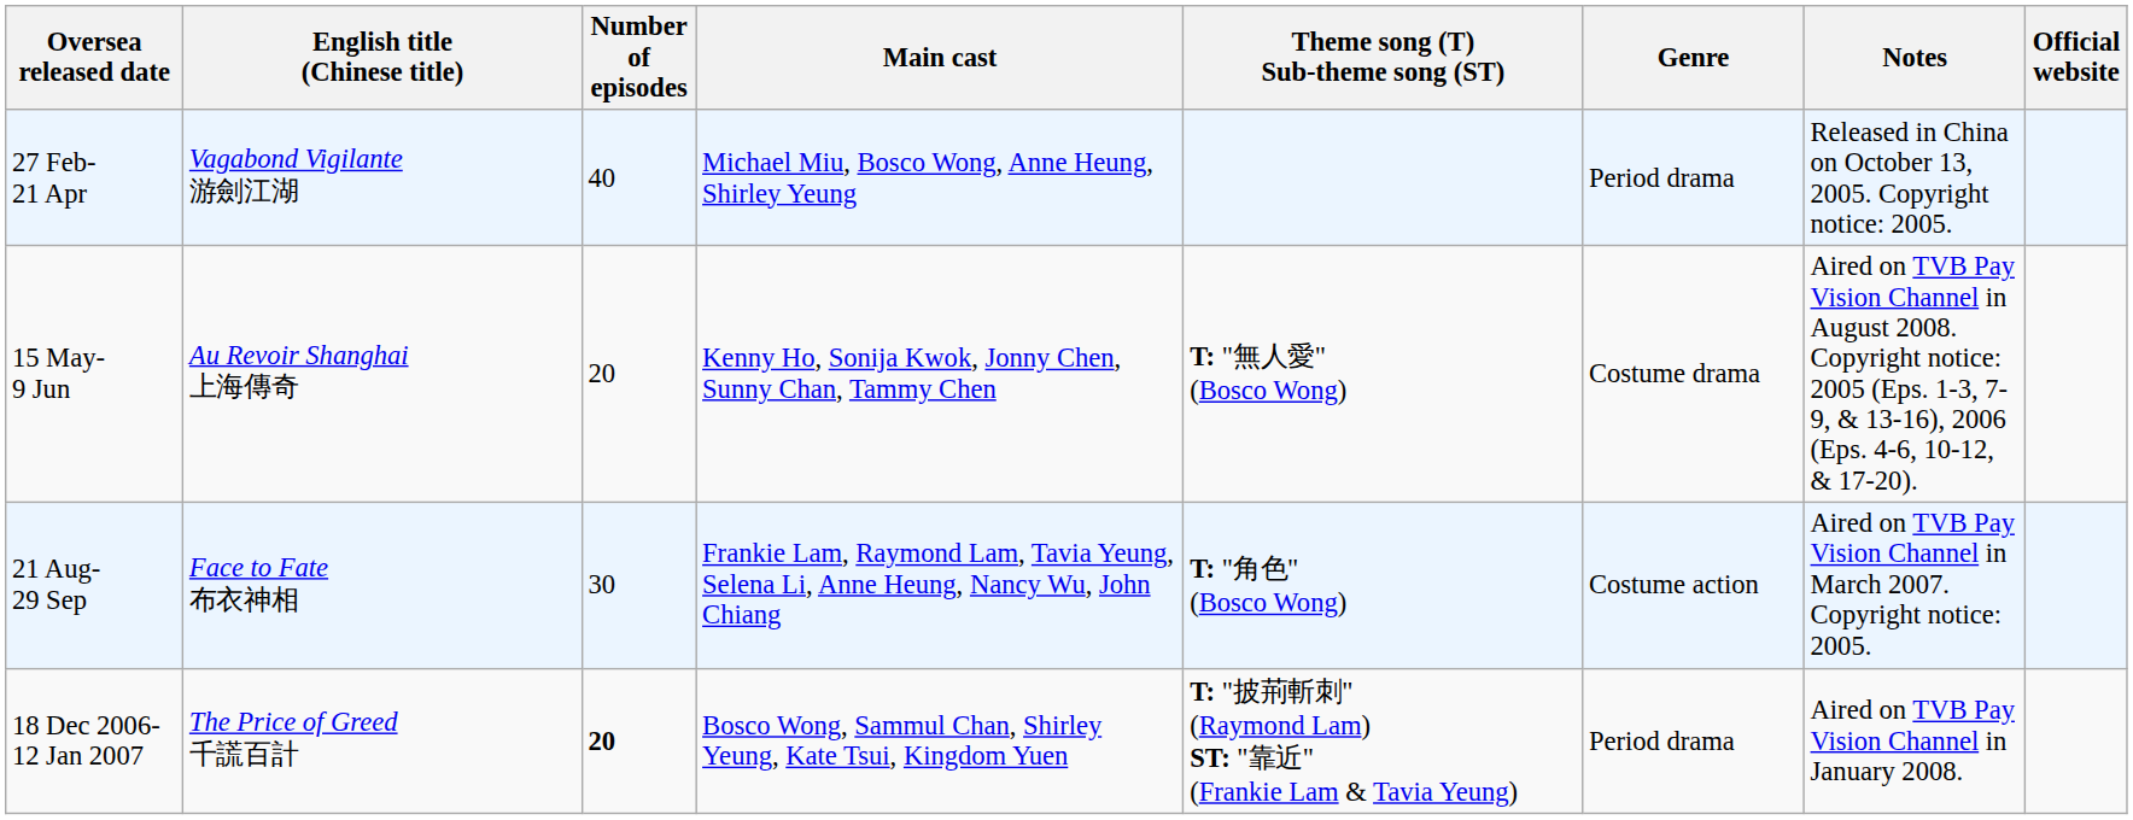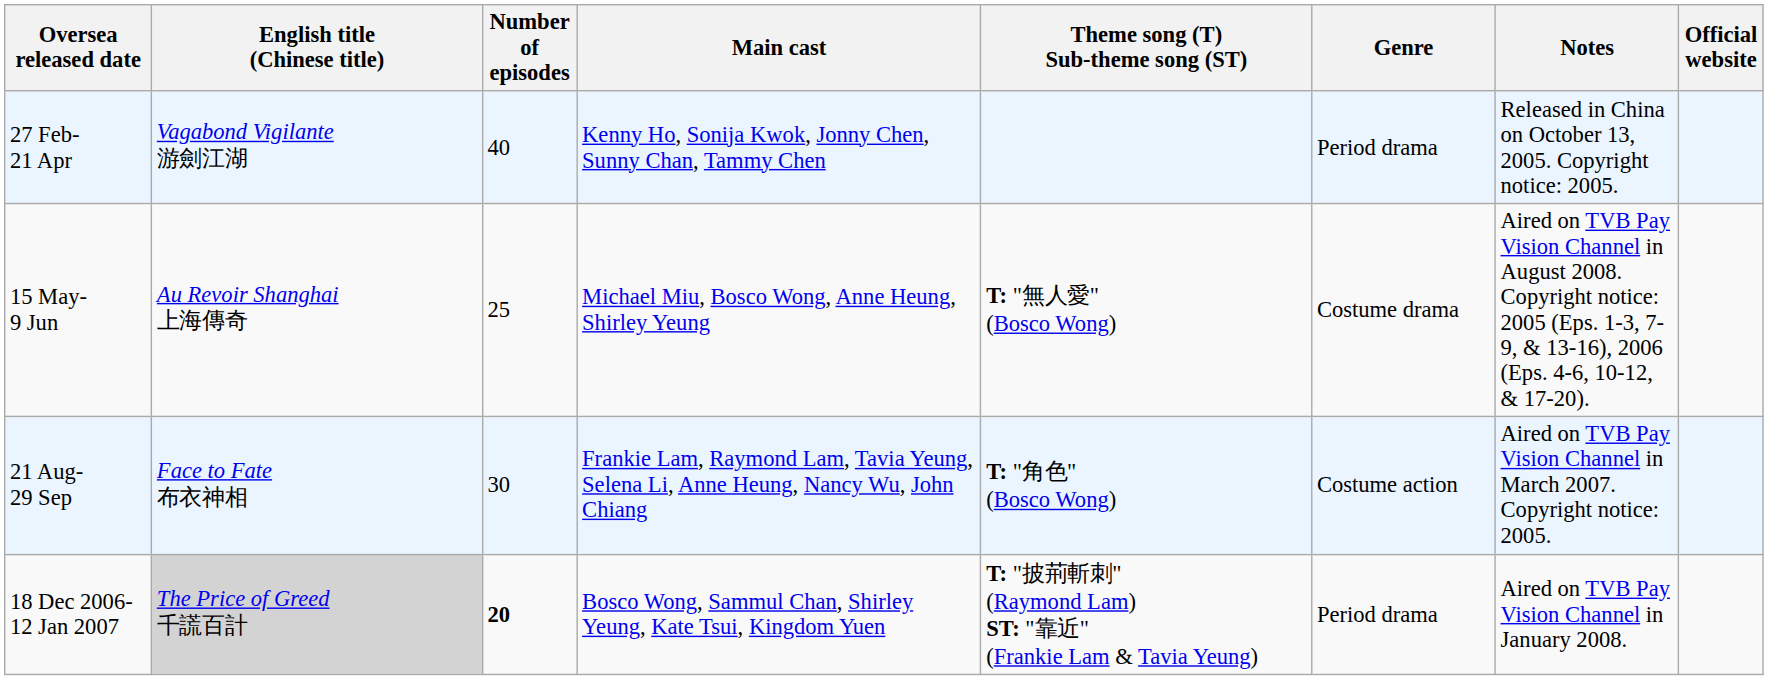27 Feb- 21 Apr | Main cast: Michael Miu, Bosco Wong, Anne Heung, Shirley Yeung -> Kenny Ho, Sonija Kwok, Jonny Chen, Sunny Chan, Tammy Chen
15 May- 9 Jun | Number of episodes: 20 -> 25
15 May- 9 Jun | Main cast: Kenny Ho, Sonija Kwok, Jonny Chen, Sunny Chan, Tammy Chen -> Michael Miu, Bosco Wong, Anne Heung, Shirley Yeung
18 Dec 2006- 12 Jan 2007 | English title (Chinese title): no background -> lightgrey background
